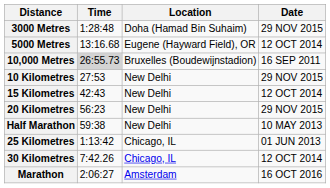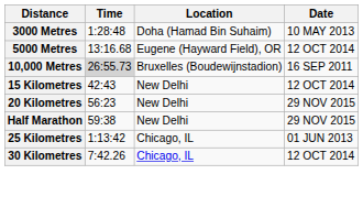3000 Metres | Date: 29 NOV 2015 -> 10 MAY 2013
- row: 10 Kilometres | 27:53 | New Delhi | 29 NOV 2015
Half Marathon | Date: 10 MAY 2013 -> 29 NOV 2015
- row: Marathon | 2:06:27 | Amsterdam | 16 OCT 2016
